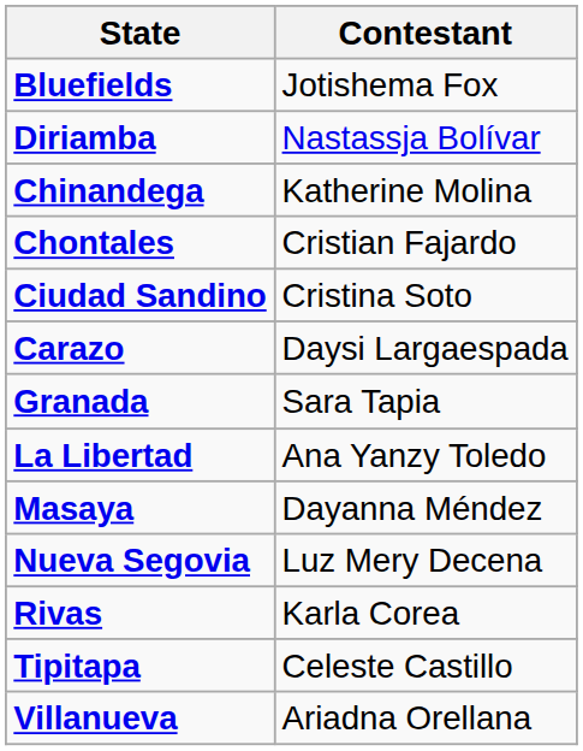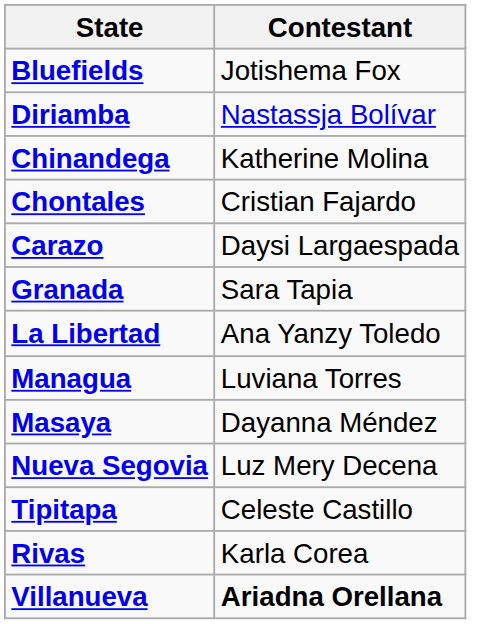- row: Ciudad Sandino | Cristina Soto
+ row: Managua | Luviana Torres
rows swapped: Rivas <-> Tipitapa
Villanueva | Contestant: normal -> bold
